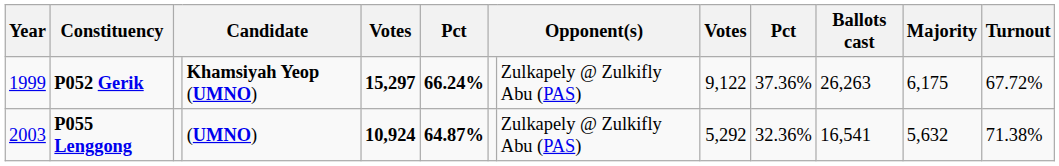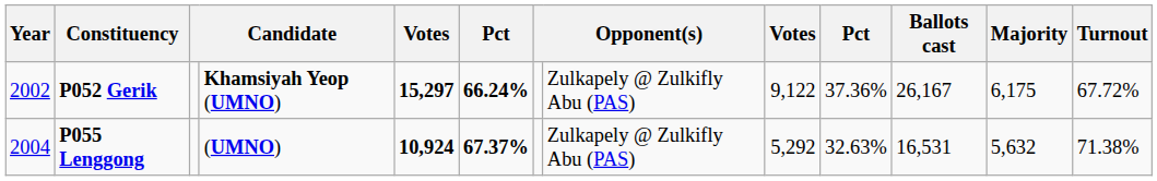P052 Gerik | Year: 1999 -> 2002
P052 Gerik | Ballots cast: 26,263 -> 26,167
P055 Lenggong | Year: 2003 -> 2004
P055 Lenggong | column 6: 64.87% -> 67.37%
P055 Lenggong | column 10: 32.36% -> 32.63%
P055 Lenggong | Ballots cast: 16,541 -> 16,531
